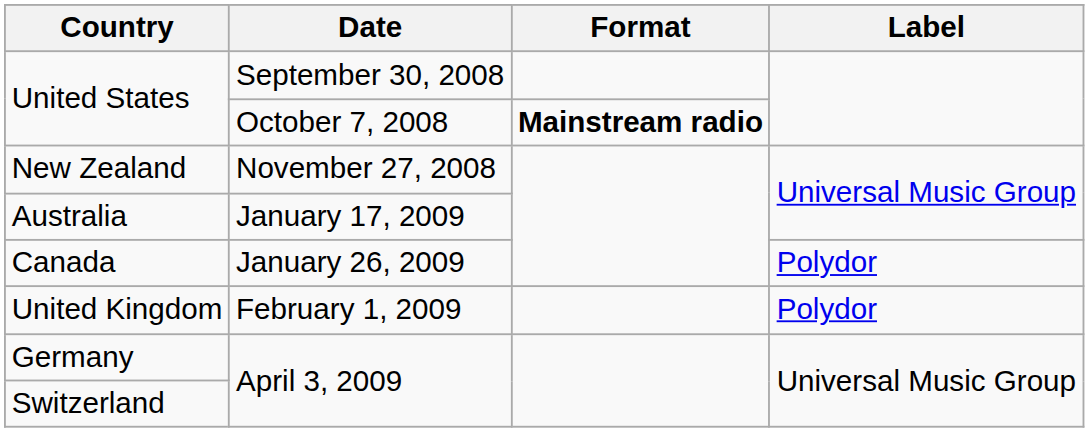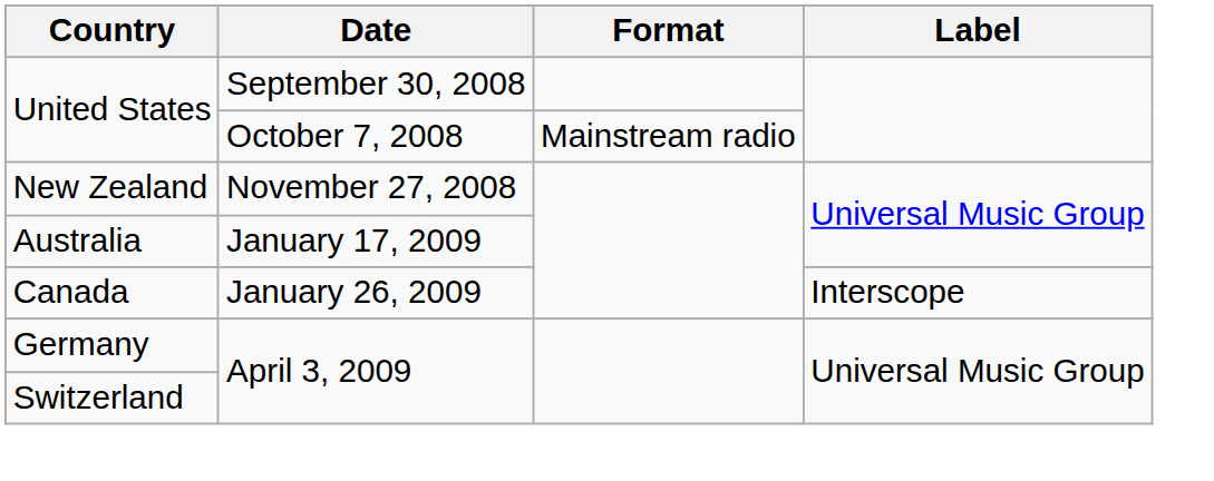United States / October 7, 2008 | Format: bold -> normal
Canada | Label: Polydor -> Interscope
- row: United Kingdom | February 1, 2009 | Polydor
